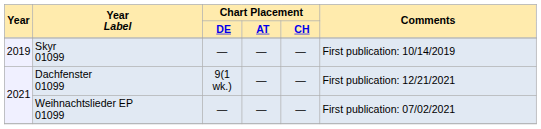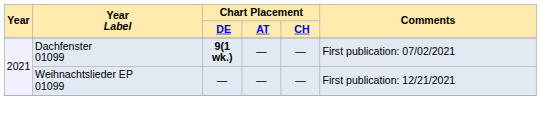- row: 2019 | Skyr 01099 | — | — | — | First publication: 10/14/2019
Dachfenster 01099 | Chart Placement / DE: normal -> bold
Dachfenster 01099 | Comments: First publication: 12/21/2021 -> First publication: 07/02/2021
Weihnachtslieder EP 01099 | Comments: First publication: 07/02/2021 -> First publication: 12/21/2021
